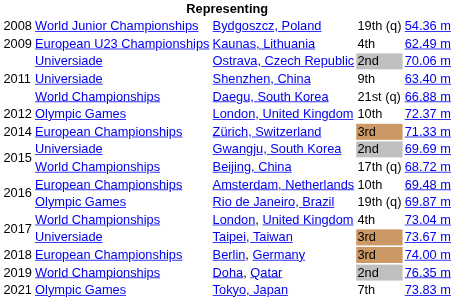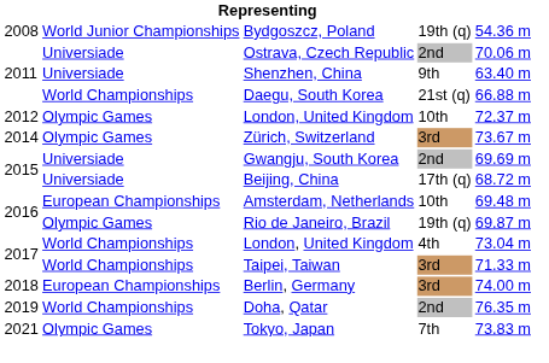- row: 2009 | European U23 Championships | Kaunas, Lithuania | 4th | 62.49 m
Zürich, Switzerland | column 2: European Championships -> Olympic Games
Zürich, Switzerland | column 5: 71.33 m -> 73.67 m
Beijing, China | column 2: World Championships -> Universiade
Taipei, Taiwan | column 2: Universiade -> World Championships
Taipei, Taiwan | column 5: 73.67 m -> 71.33 m
